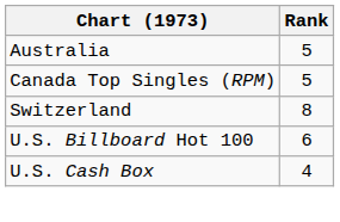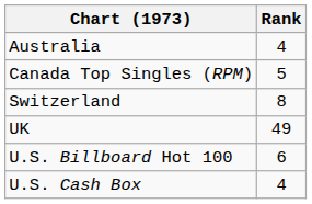Australia | Rank: 5 -> 4
+ row: UK | 49
